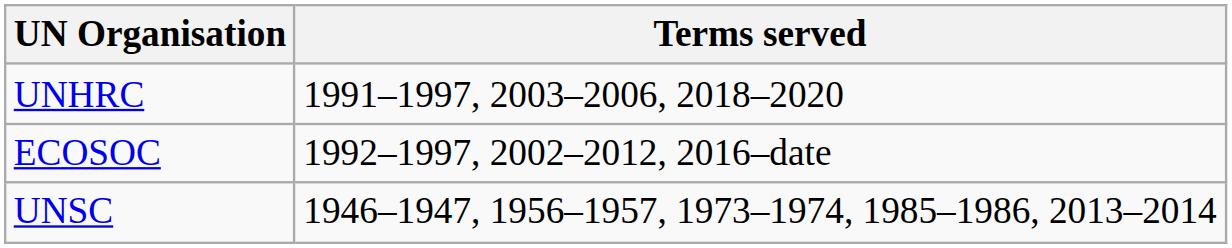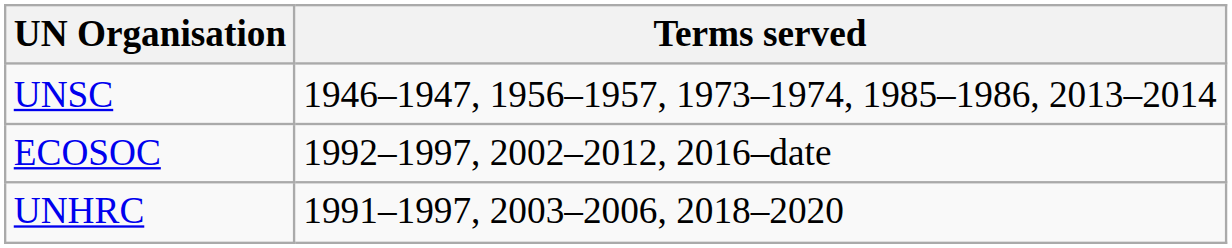rows swapped: UNSC <-> UNHRC
